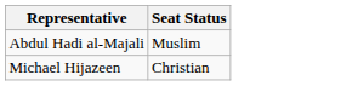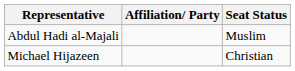+ column: Affiliation/ Party
